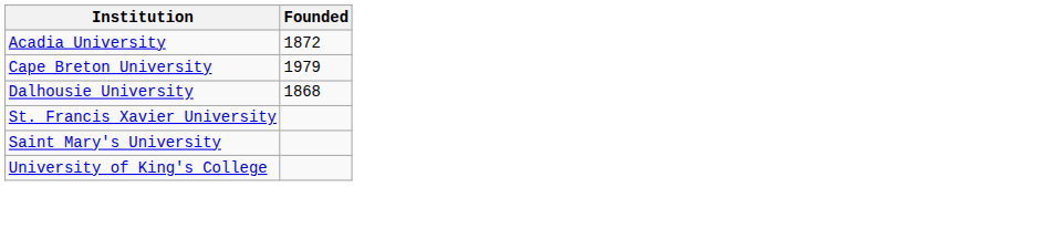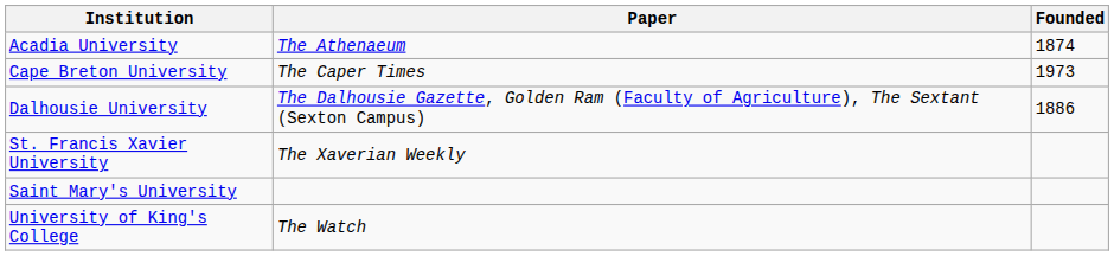+ column: Paper | The Athenaeum | The Caper Times | The Dalhousie Gazette, Golden Ram (Faculty of Agriculture), The Sextant (Sexton Campus) | The Xaverian Weekly | The Watch
Acadia University | Founded: 1872 -> 1874
Cape Breton University | Founded: 1979 -> 1973
Dalhousie University | Founded: 1868 -> 1886
